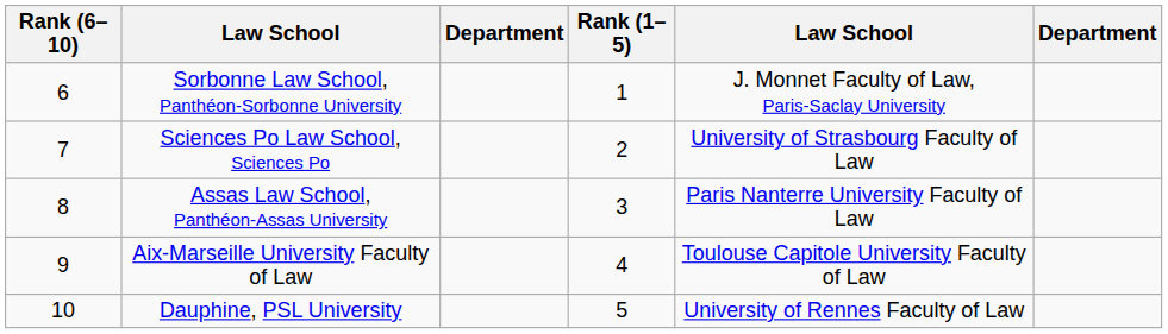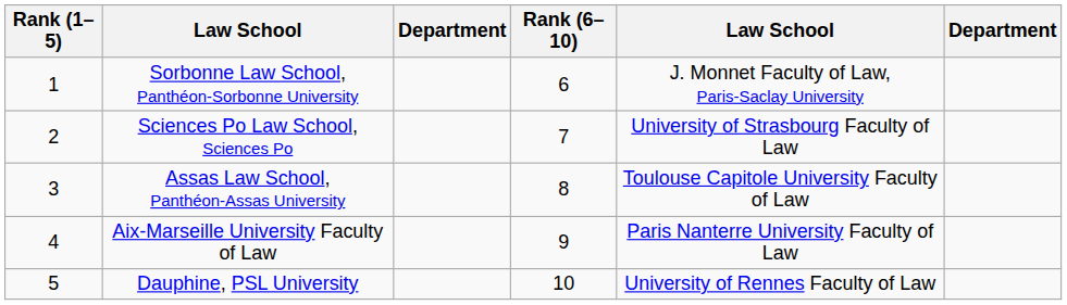columns swapped: Rank (1–5) <-> Rank (6–10)
Assas Law School, Panthéon-Assas University | column 5: Paris Nanterre University Faculty of Law -> Toulouse Capitole University Faculty of Law
Aix-Marseille University Faculty of Law | column 5: Toulouse Capitole University Faculty of Law -> Paris Nanterre University Faculty of Law
